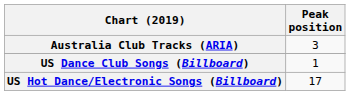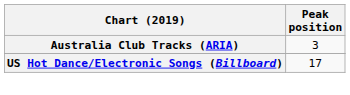- row: US Dance Club Songs (Billboard) | 1
